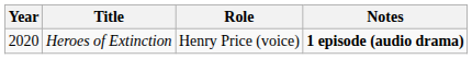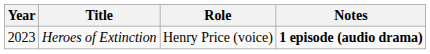Heroes of Extinction | Year: 2020 -> 2023
